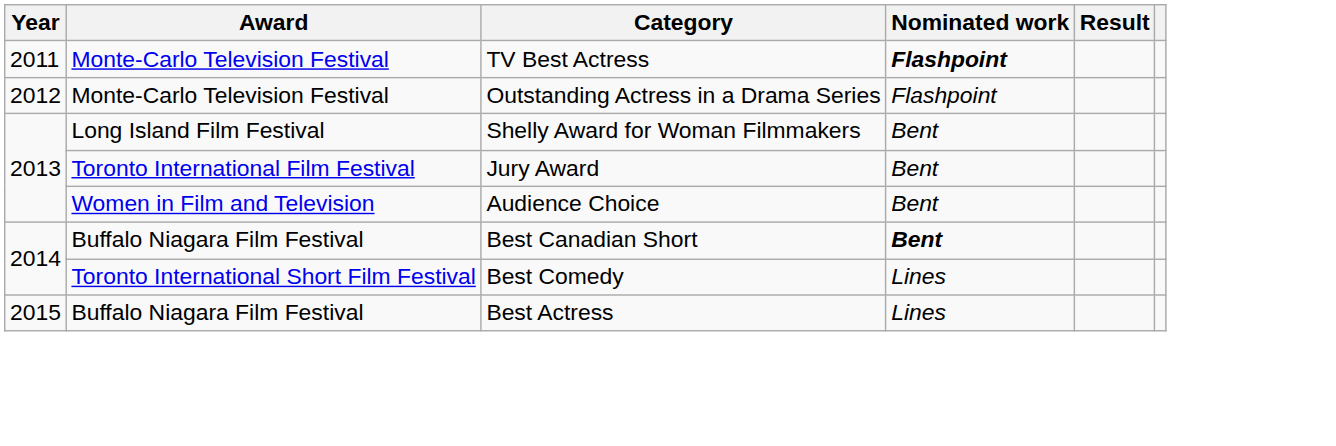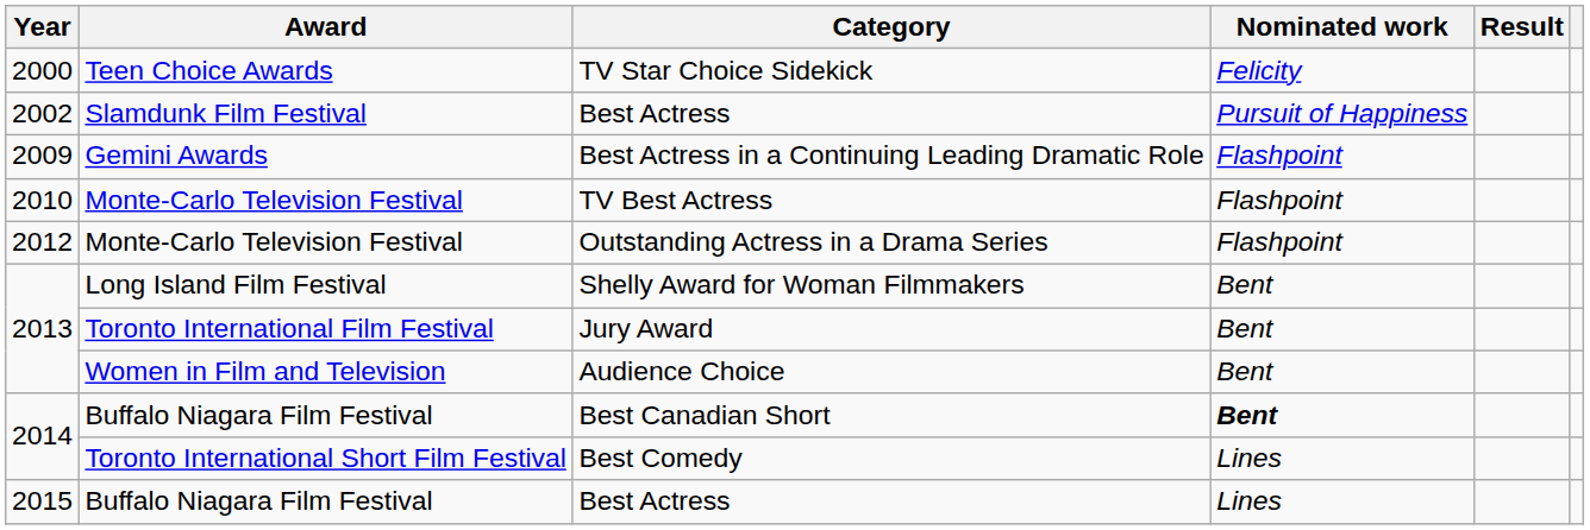+ row: 2000 | Teen Choice Awards | TV Star Choice Sidekick | Felicity
+ row: 2002 | Slamdunk Film Festival | Best Actress | Pursuit of Happiness
+ row: 2009 | Gemini Awards | Best Actress in a Continuing Leading Dramatic Role | Flashpoint
TV Best Actress | Year: 2011 -> 2010
TV Best Actress | Nominated work: bold -> normal
